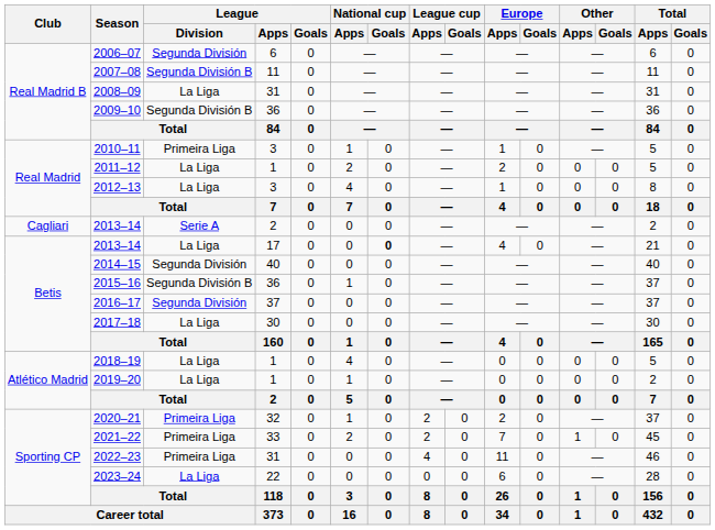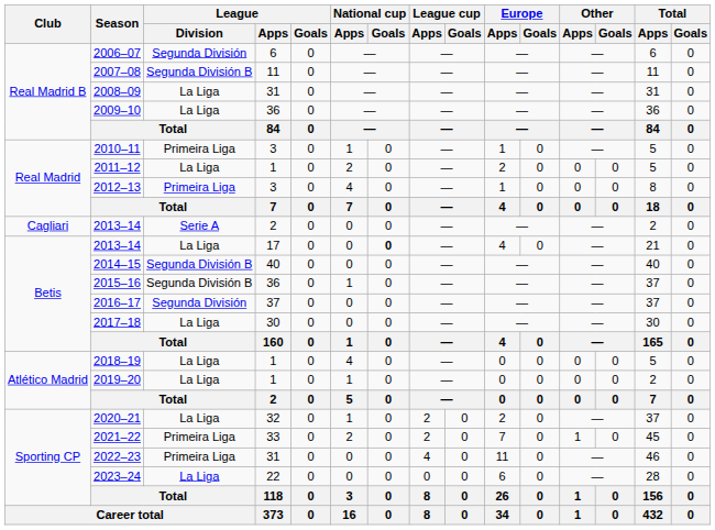2009–10 | League / Division: Segunda División B -> La Liga
2012–13 | League / Division: La Liga -> Primeira Liga
2014–15 | League / Division: Segunda División -> Segunda División B
2020–21 | League / Division: Primeira Liga -> La Liga
